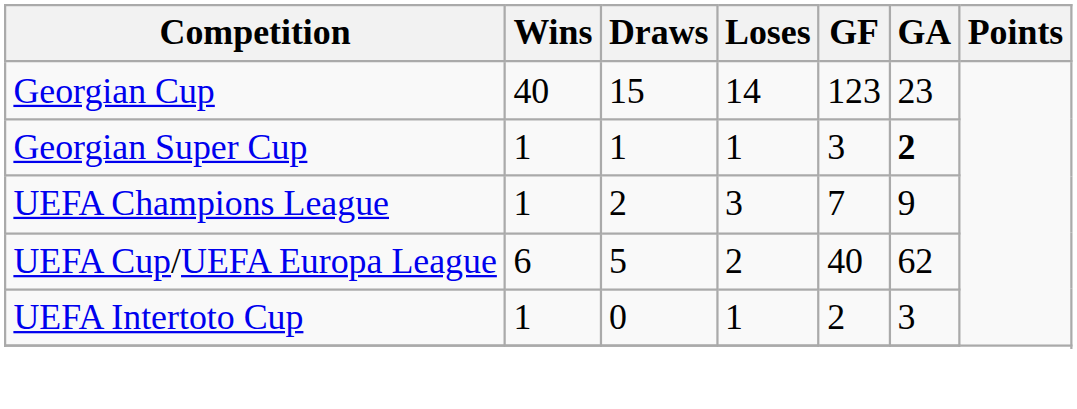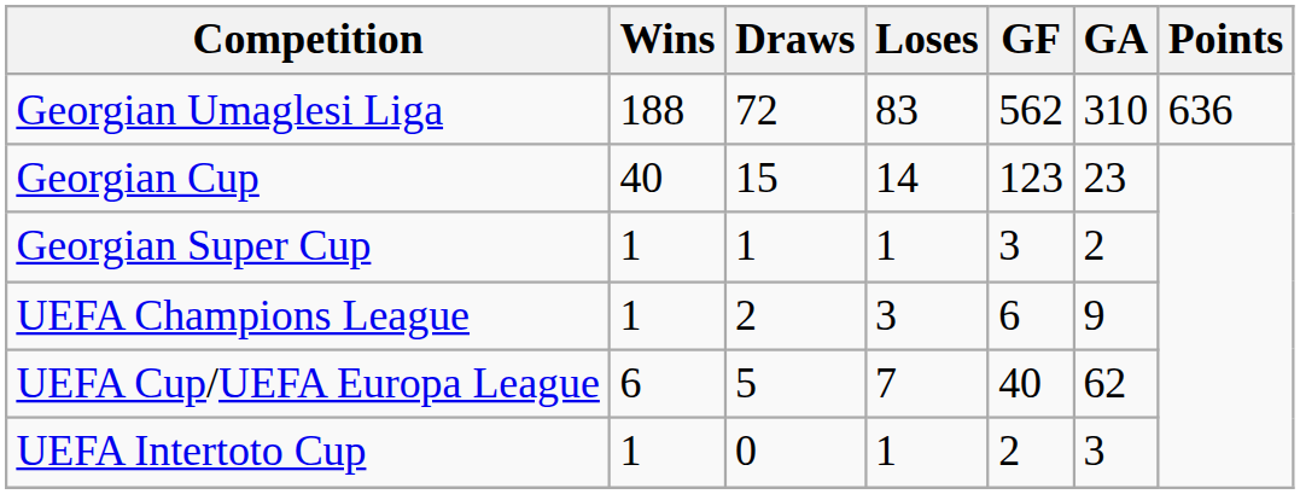+ row: Georgian Umaglesi Liga | 188 | 72 | 83 | 562 | 310 | 636
Georgian Super Cup | GA: bold -> normal
UEFA Champions League | GF: 7 -> 6
UEFA Cup/UEFA Europa League | Loses: 2 -> 7
